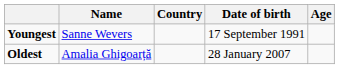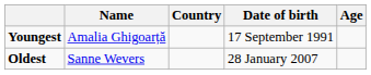Youngest | Name: Sanne Wevers -> Amalia Ghigoarță
Oldest | Name: Amalia Ghigoarță -> Sanne Wevers
